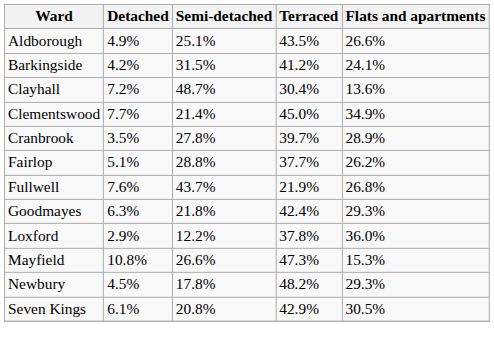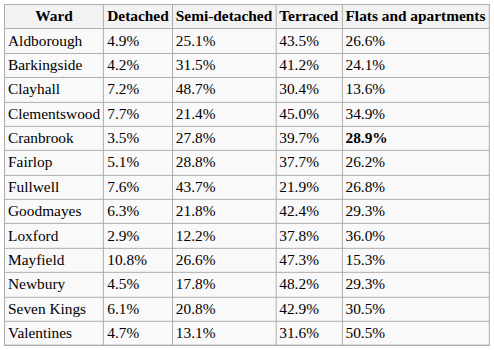Cranbrook | Flats and apartments: normal -> bold
+ row: Valentines | 4.7% | 13.1% | 31.6% | 50.5%
